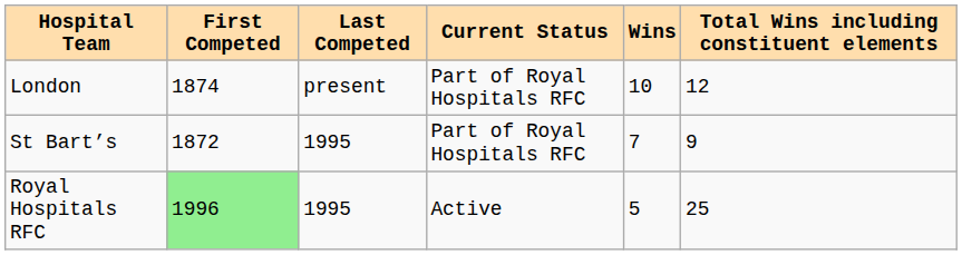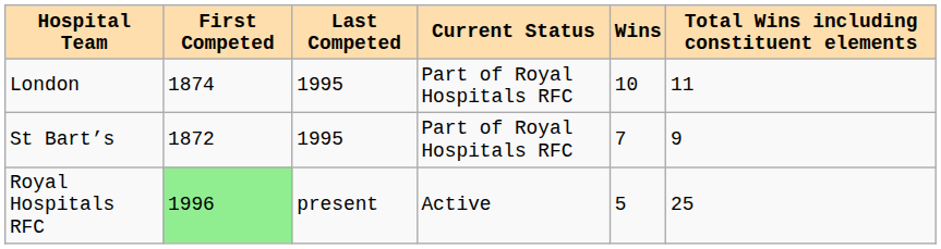London | Last Competed: present -> 1995
London | Total Wins including constituent elements: 12 -> 11
Royal Hospitals RFC | Last Competed: 1995 -> present
